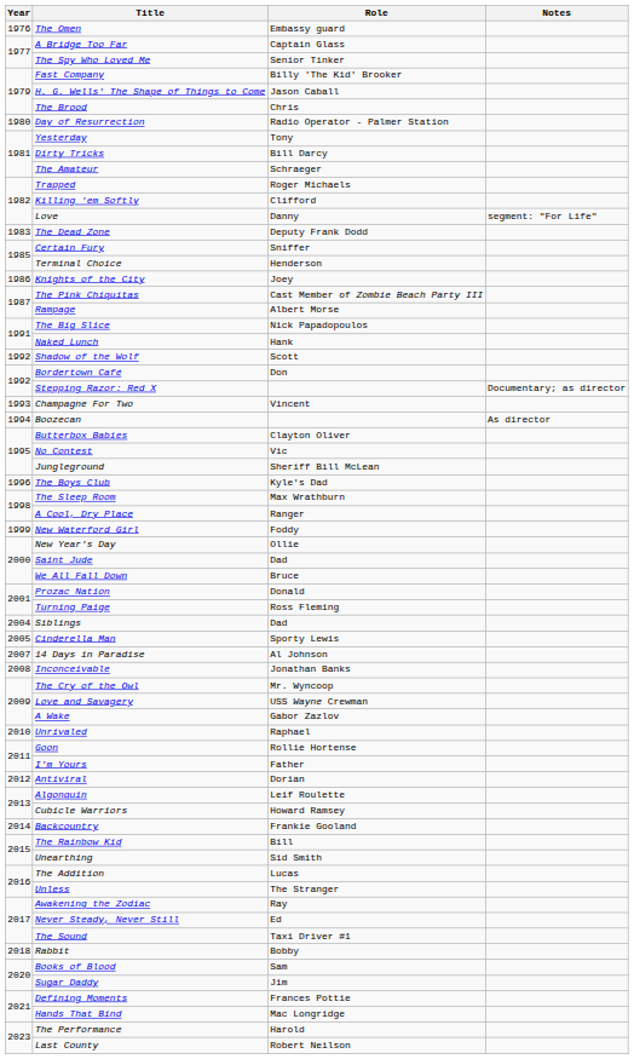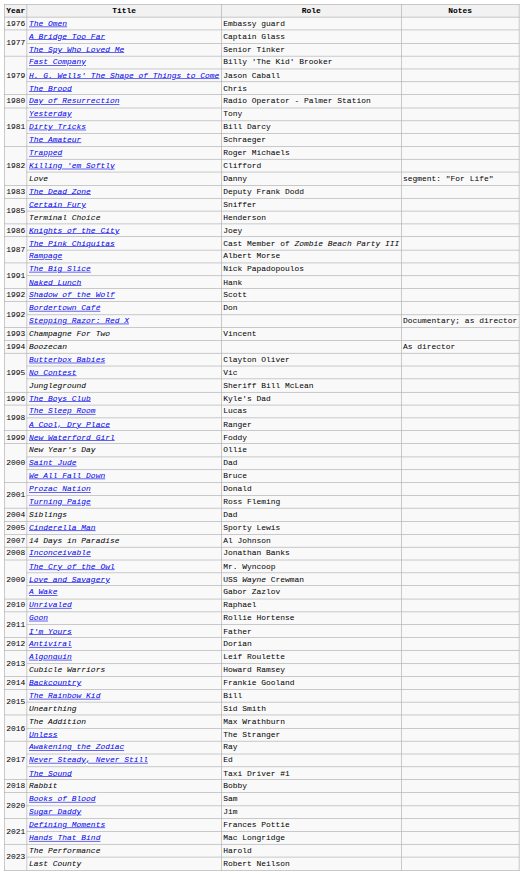The Sleep Room | Role: Max Wrathburn -> Lucas
The Addition | Role: Lucas -> Max Wrathburn
